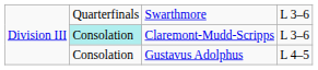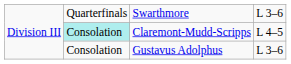Claremont-Mudd-Scripps | column 4: L 3–6 -> L 4–5
Gustavus Adolphus | column 4: L 4–5 -> L 3–6
